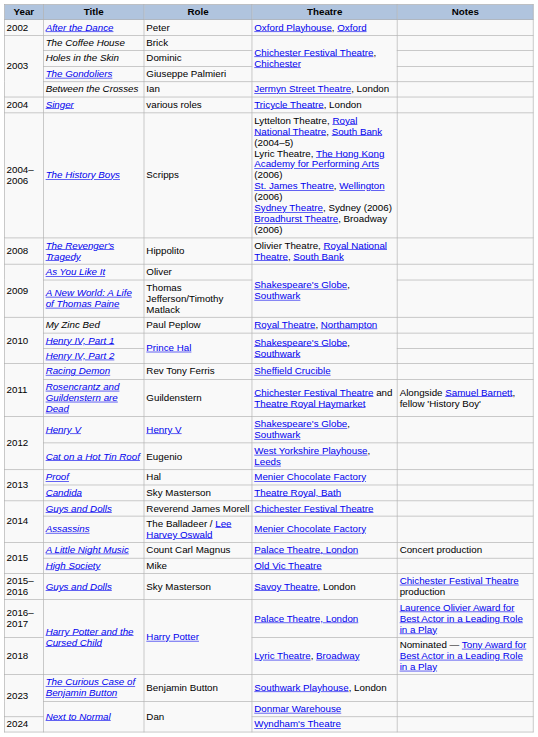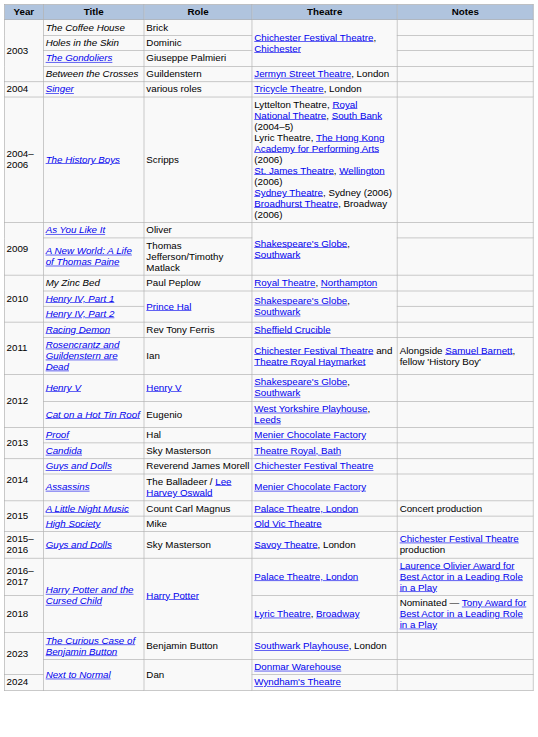- row: 2002 | After the Dance | Peter | Oxford Playhouse, Oxford
Between the Crosses | Role: Ian -> Guildenstern
- row: 2008 | The Revenger's Tragedy | Hippolito | Olivier Theatre, Royal National Theatre, South Bank
Rosencrantz and Guildenstern are Dead | Role: Guildenstern -> Ian
